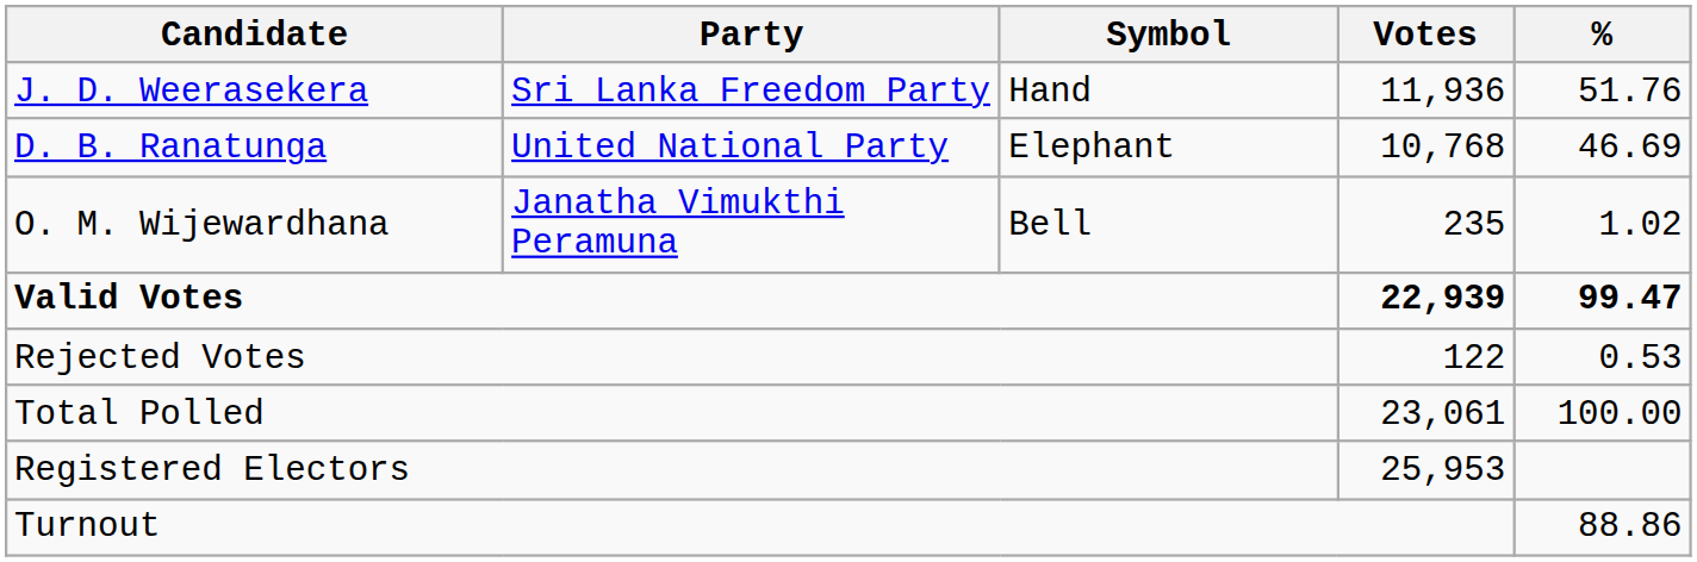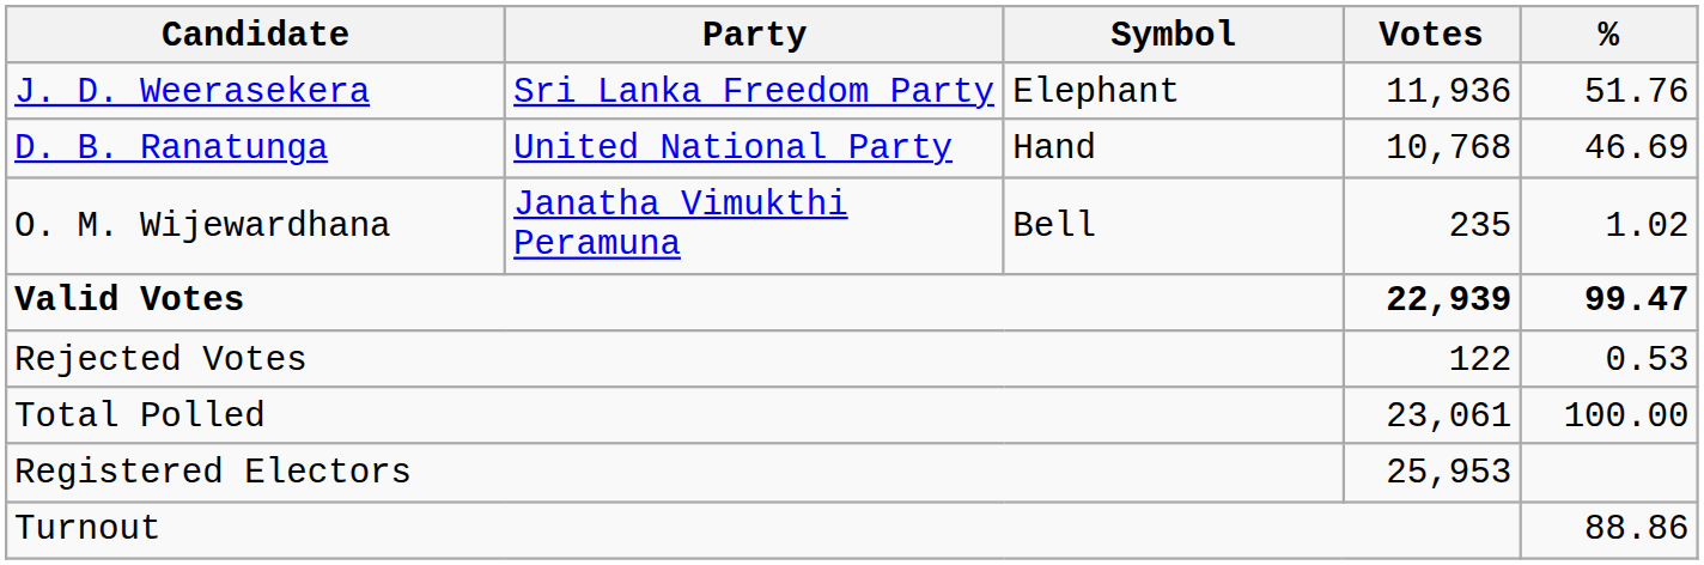J. D. Weerasekera | Symbol: Hand -> Elephant
D. B. Ranatunga | Symbol: Elephant -> Hand
